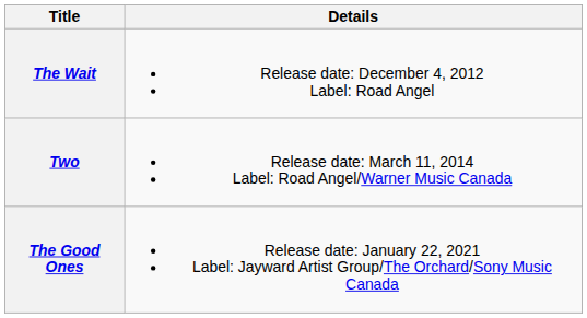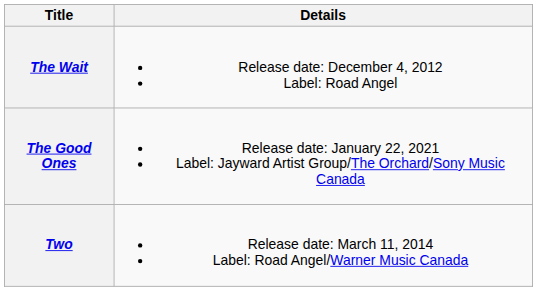rows swapped: Two <-> The Good Ones
